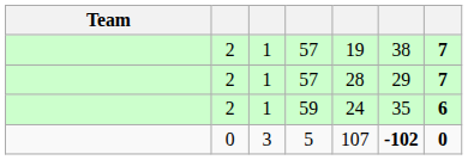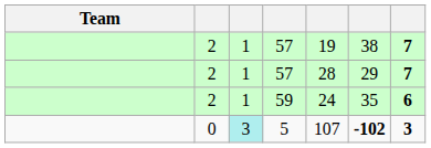5 | column 3: no background -> paleturquoise background
5 | column 7: 0 -> 3
